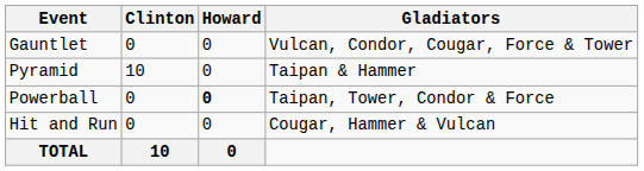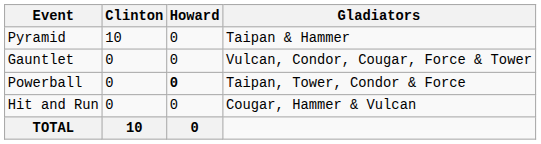rows swapped: Gauntlet <-> Pyramid
